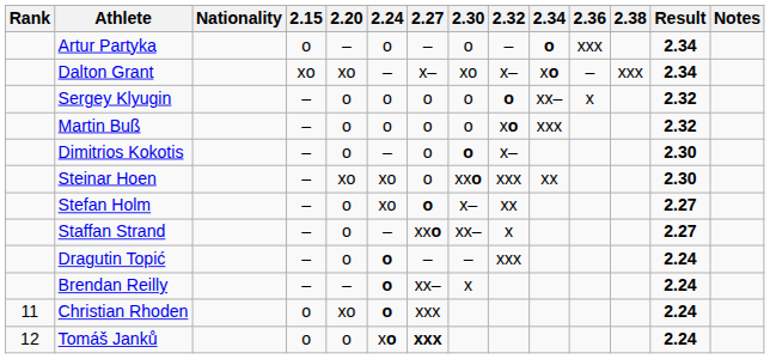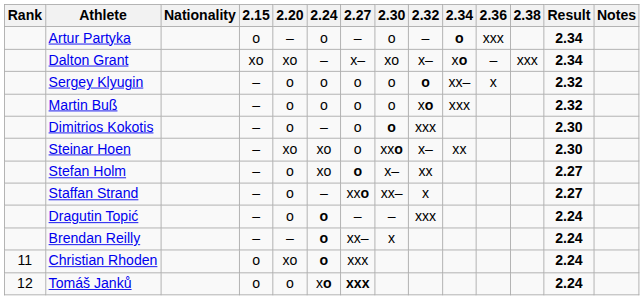Dimitrios Kokotis | 2.32: x– -> xxx
Steinar Hoen | 2.32: xxx -> x–
